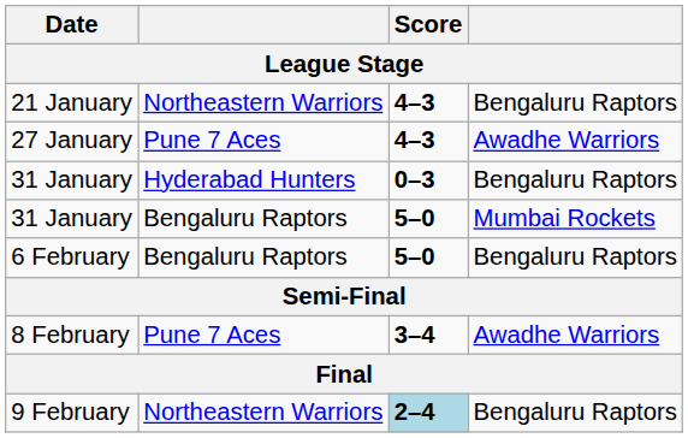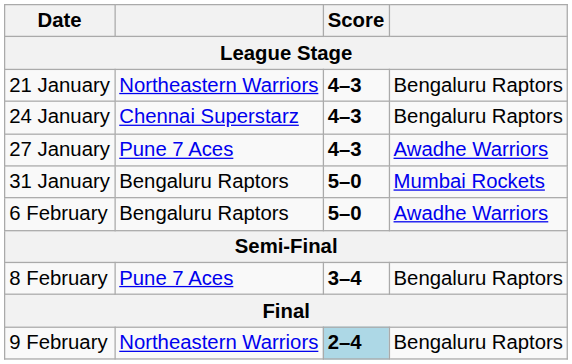+ row: 24 January | Chennai Superstarz | 4–3 | Bengaluru Raptors
- row: 31 January | Hyderabad Hunters | 0–3 | Bengaluru Raptors
6 February | column 4: Bengaluru Raptors -> Awadhe Warriors
8 February | column 4: Awadhe Warriors -> Bengaluru Raptors
